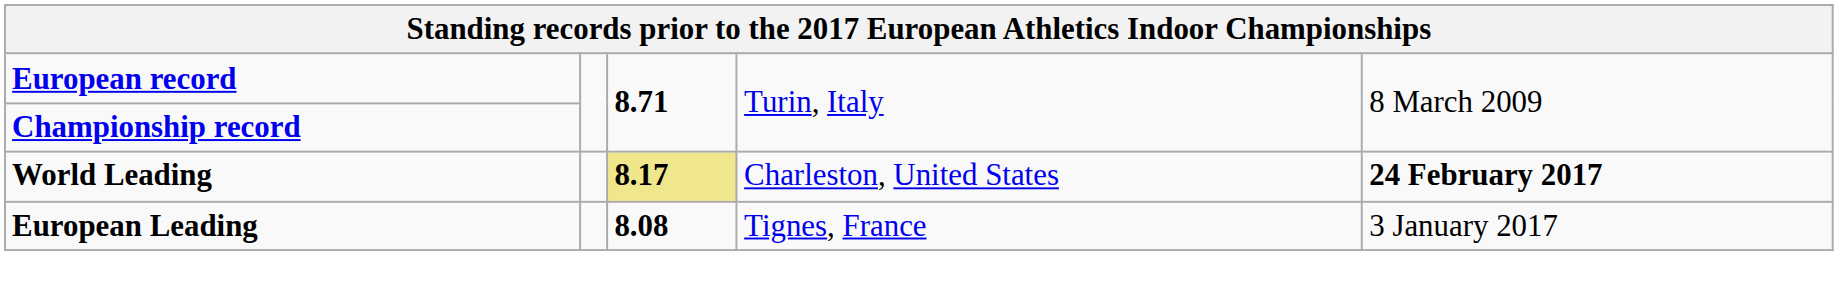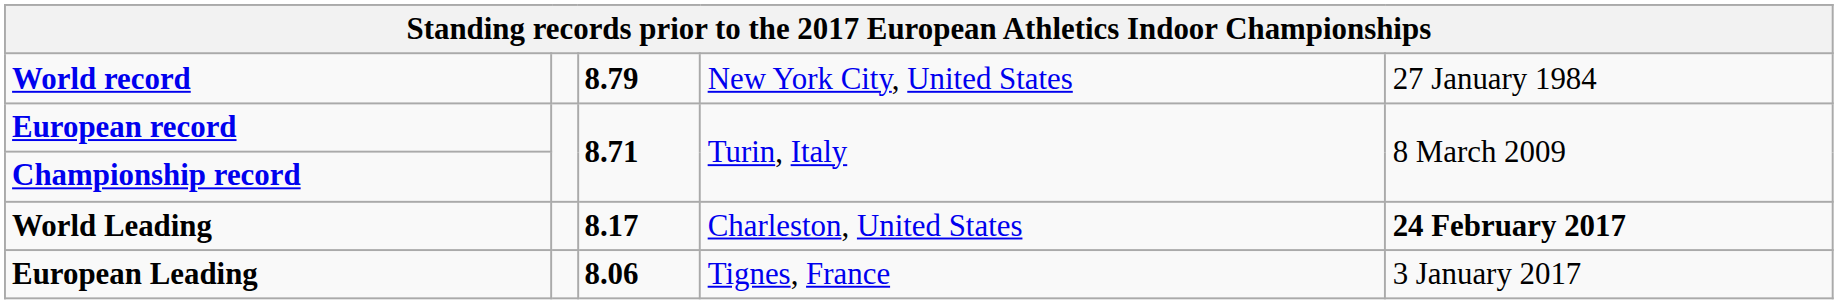+ row: World record | 8.79 | New York City, United States | 27 January 1984
World Leading | column 3: khaki background -> no background
European Leading | column 3: 8.08 -> 8.06
